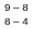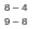rows swapped: 9 – 8 <-> 8 – 4
